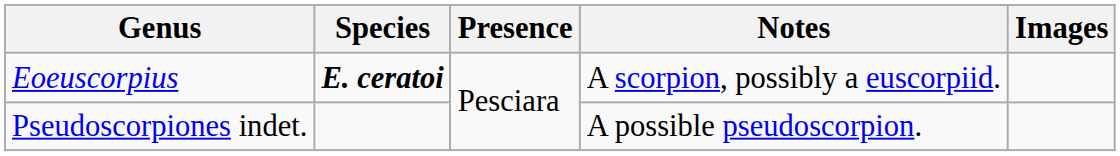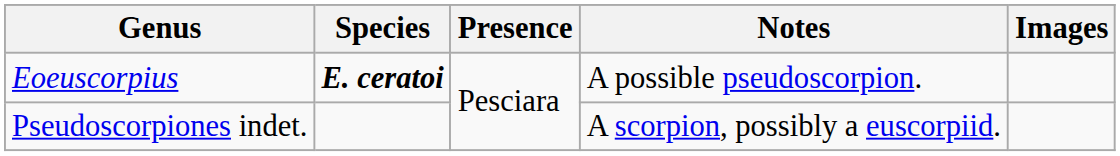Eoeuscorpius | Notes: A scorpion, possibly a euscorpiid. -> A possible pseudoscorpion.
Pseudoscorpiones indet. | Notes: A possible pseudoscorpion. -> A scorpion, possibly a euscorpiid.
